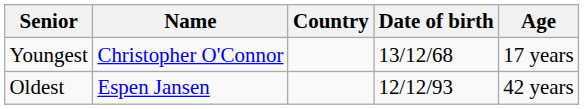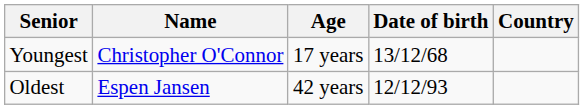columns swapped: Country <-> Age
